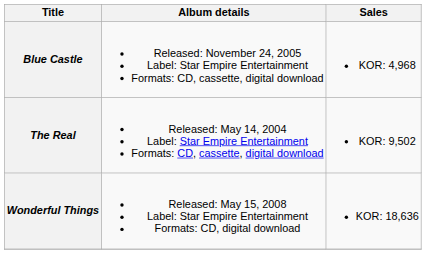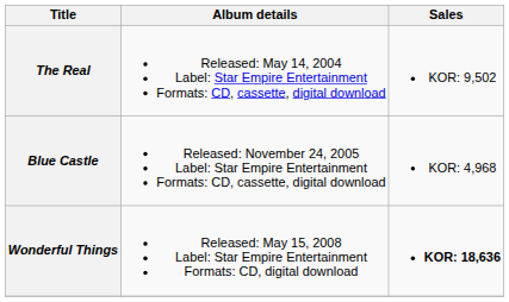rows swapped: The Real <-> Blue Castle
Wonderful Things | Sales: normal -> bold
